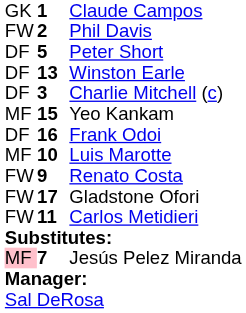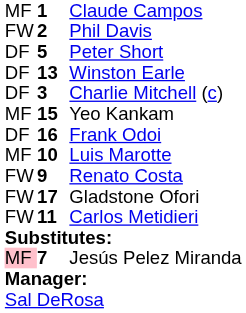Claude Campos | column 1: GK -> MF
